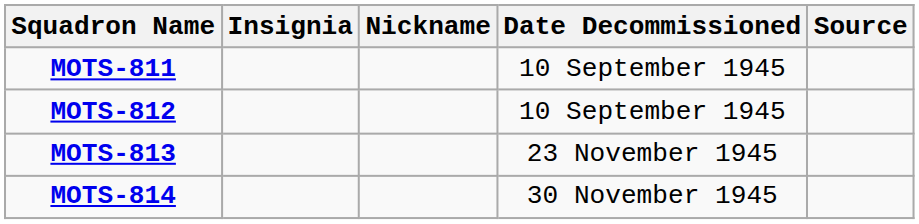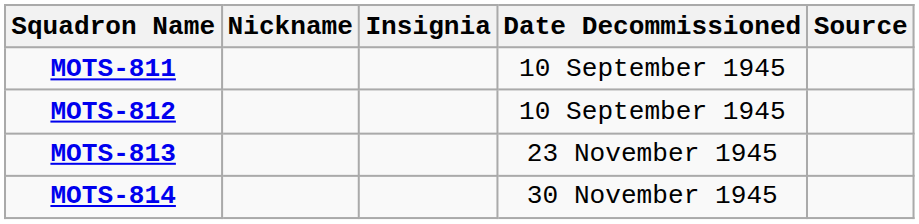columns swapped: Insignia <-> Nickname
